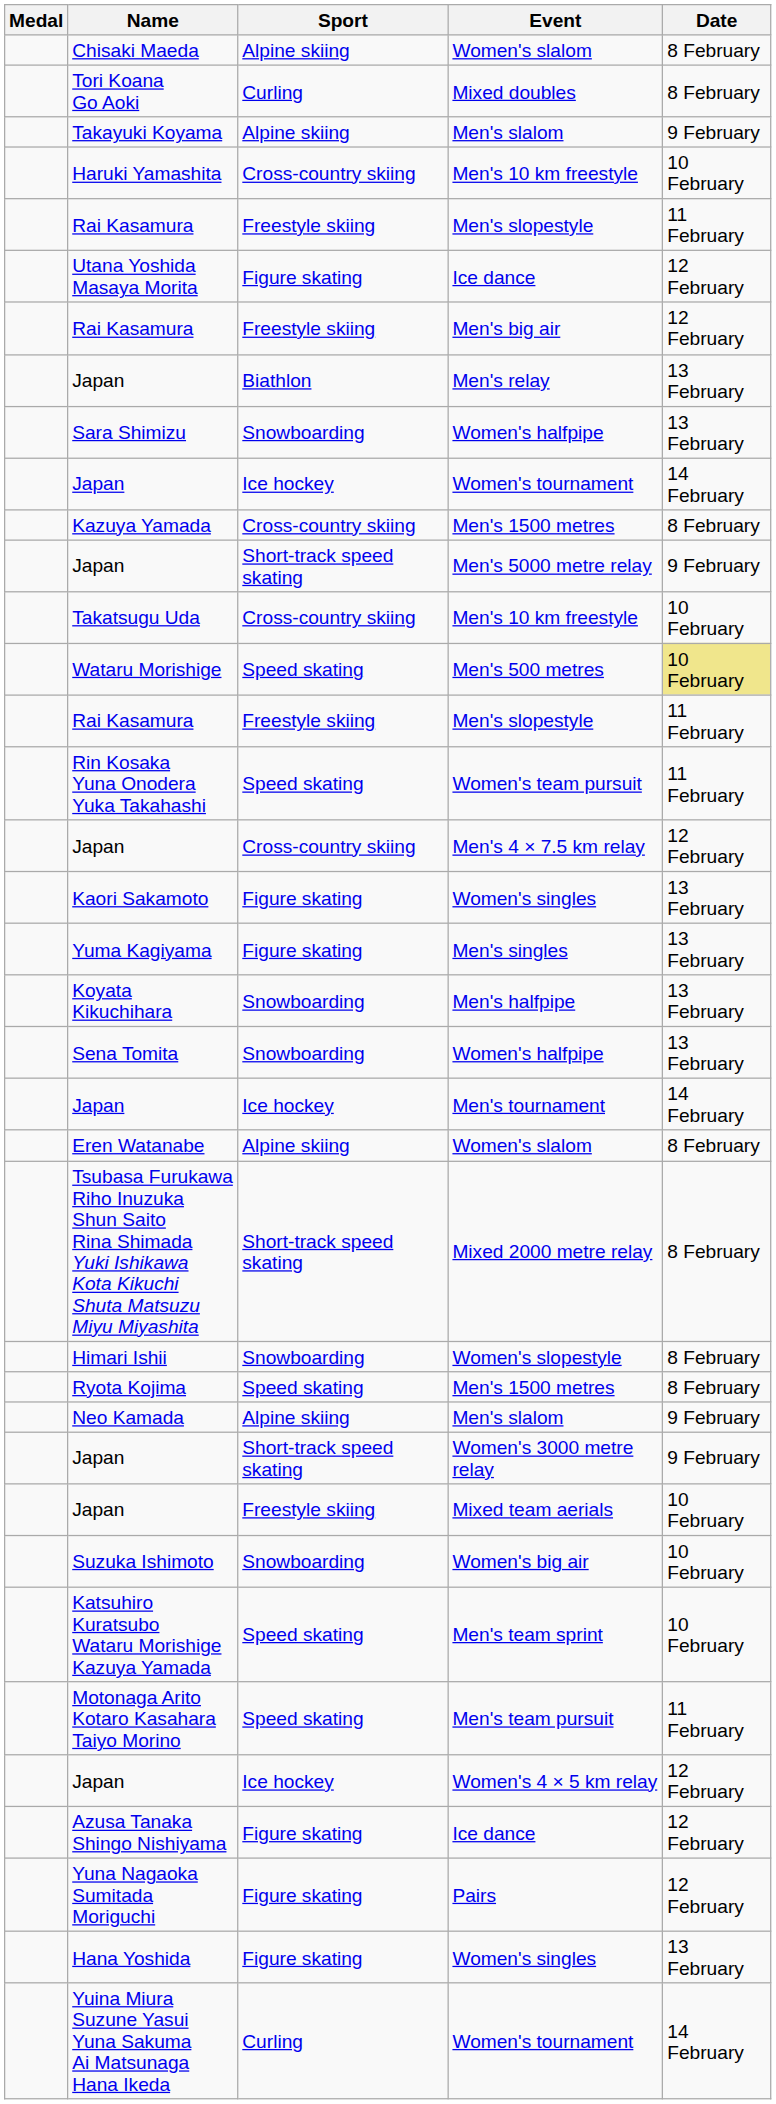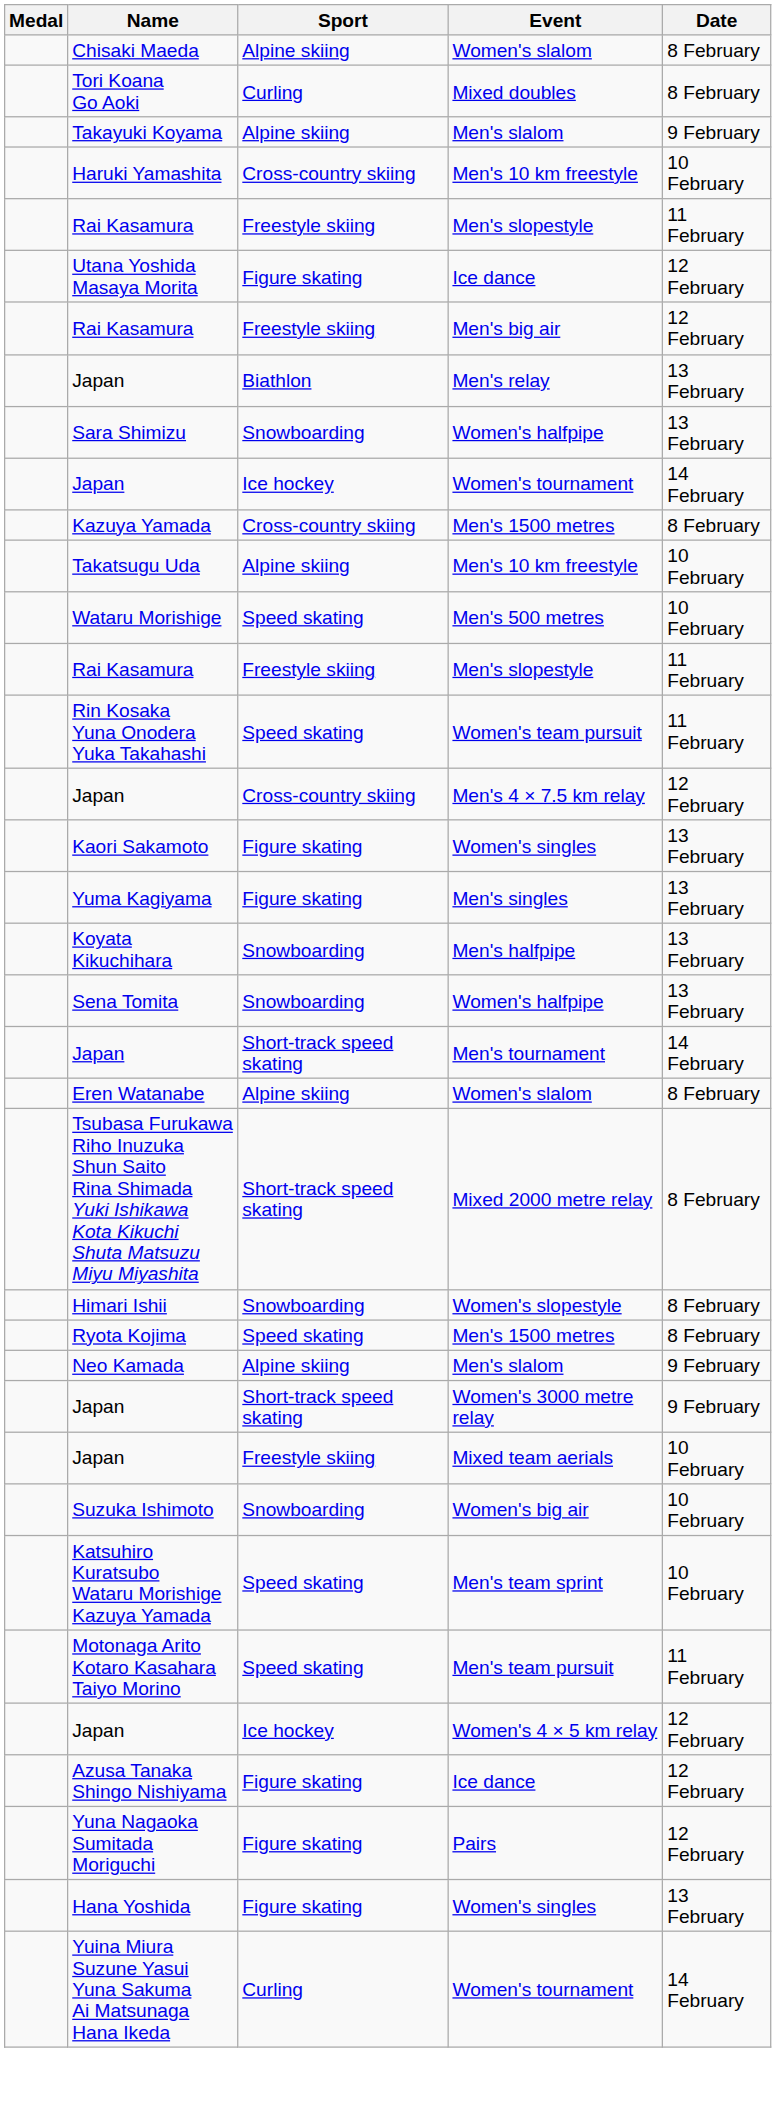- row: Japan | Short-track speed skating | Men's 5000 metre relay | 9 February
Takatsugu Uda | Sport: Cross-country skiing -> Alpine skiing
Wataru Morishige | Date: khaki background -> no background
Japan / Men's tournament | Sport: Ice hockey -> Short-track speed skating
